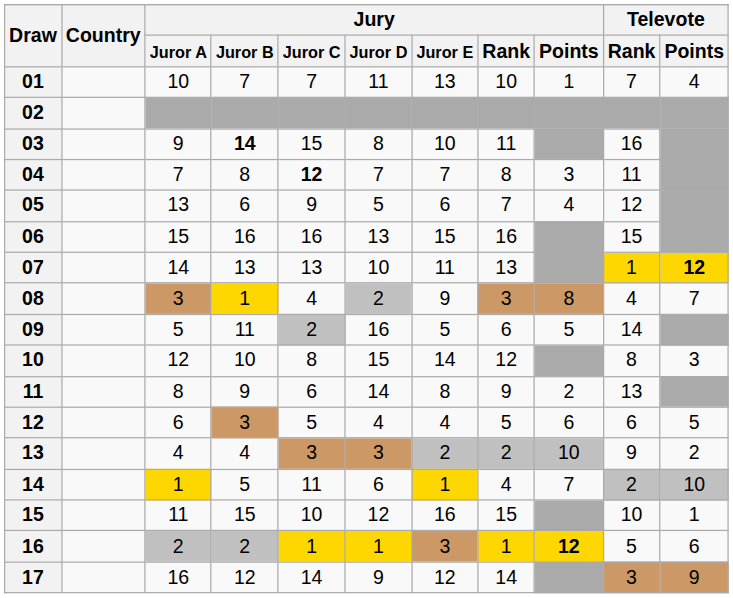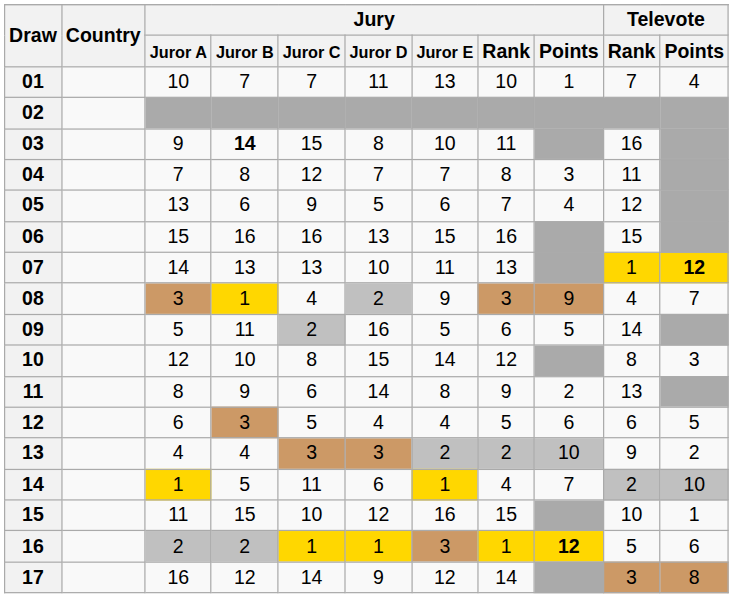04 | Jury / Juror C: bold -> normal
08 | Jury / Points: 8 -> 9
17 | Televote / Points: 9 -> 8
